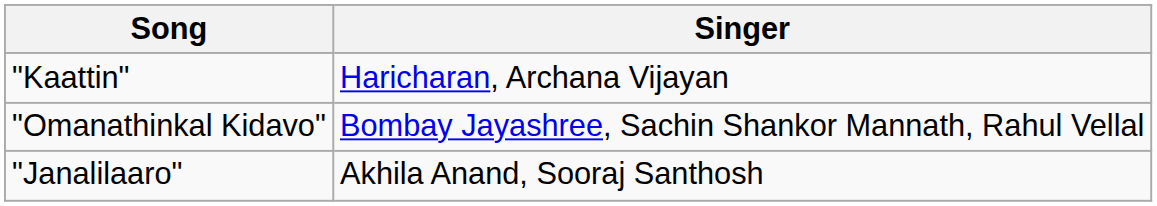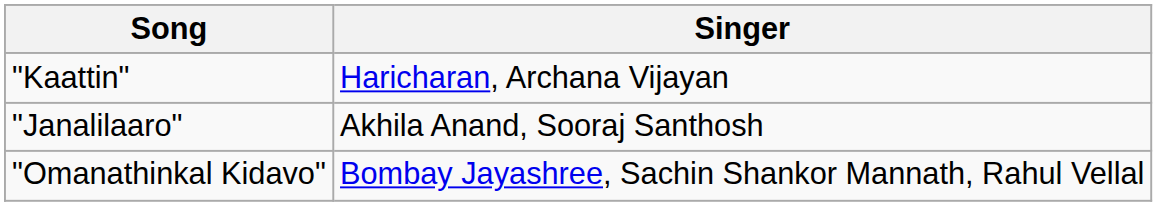rows swapped: "Janalilaaro" <-> "Omanathinkal Kidavo"
